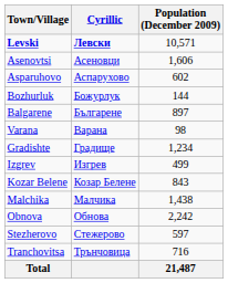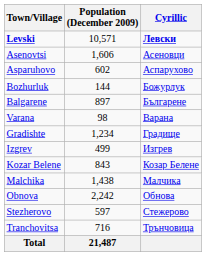columns swapped: Cyrillic <-> Population (December 2009)
